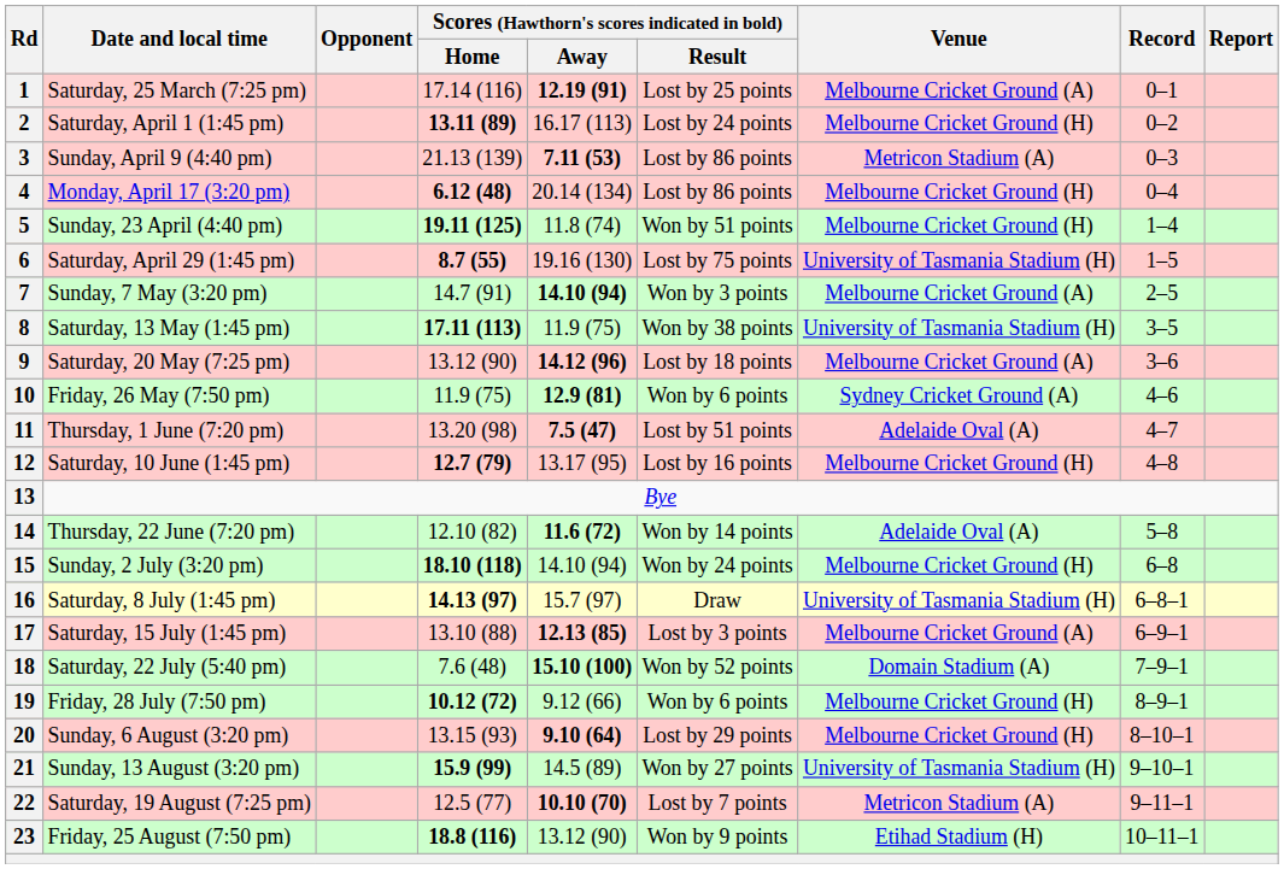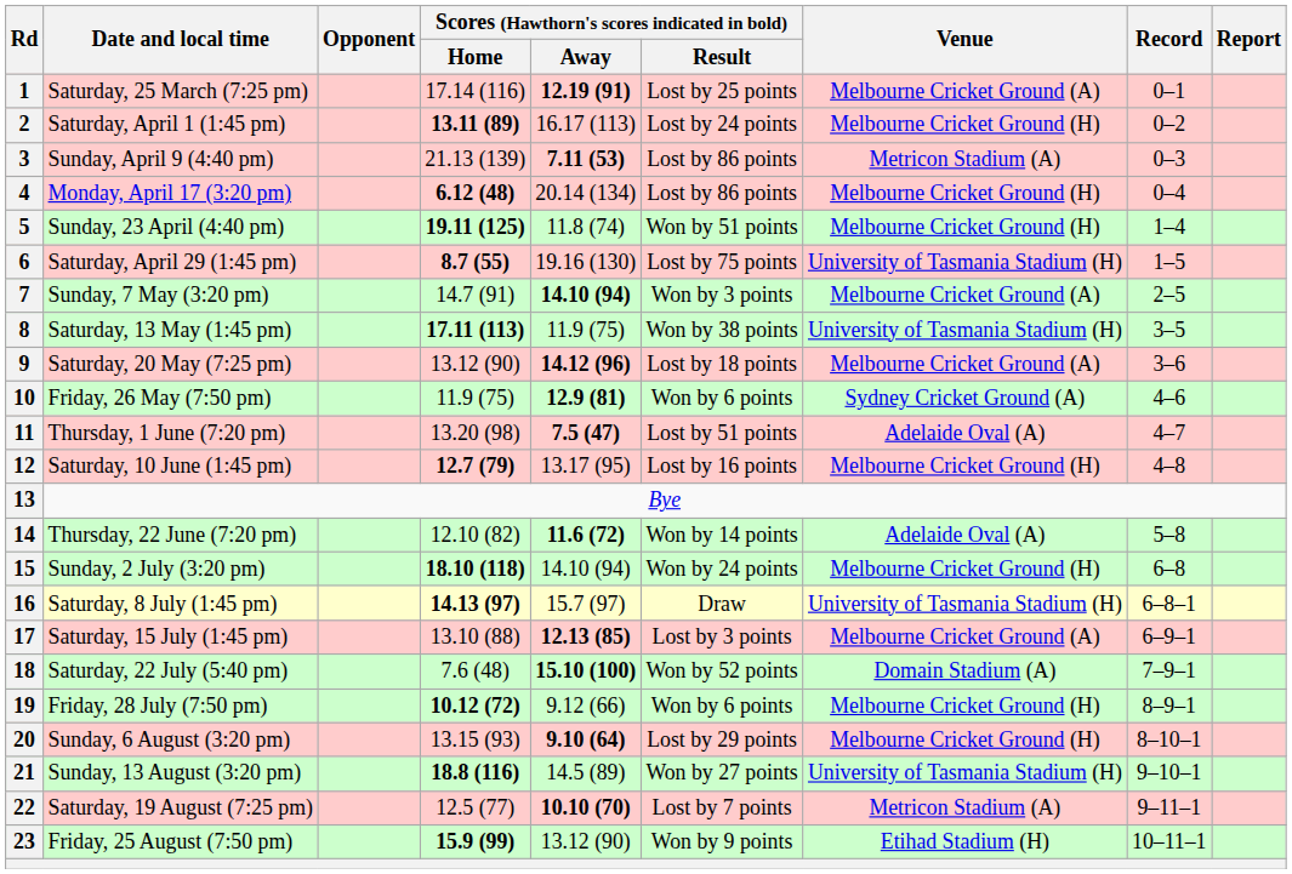21 | Scores (Hawthorn's scores indicated in bold) / Home: 15.9 (99) -> 18.8 (116)
23 | Scores (Hawthorn's scores indicated in bold) / Home: 18.8 (116) -> 15.9 (99)
